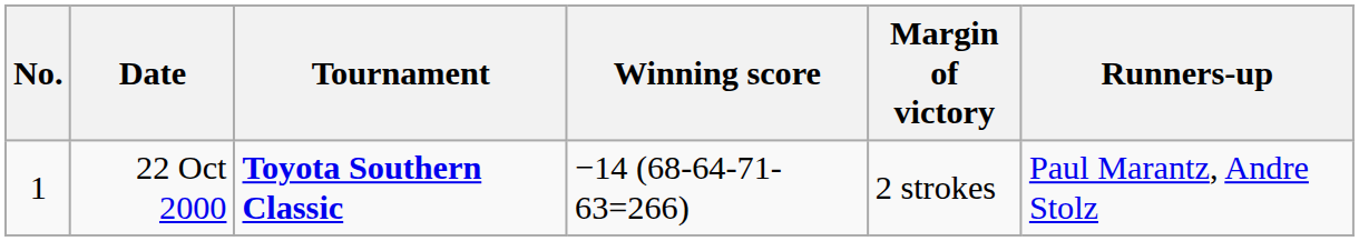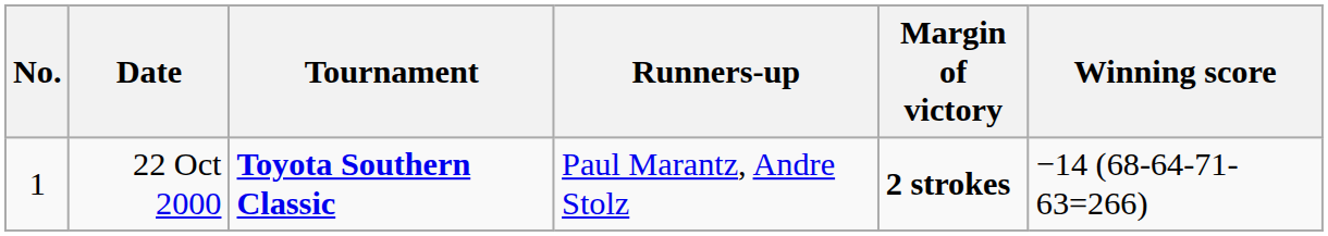columns swapped: Winning score <-> Runners-up
22 Oct 2000 | Margin of victory: normal -> bold
